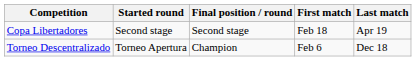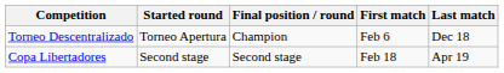rows swapped: Torneo Descentralizado <-> Copa Libertadores
